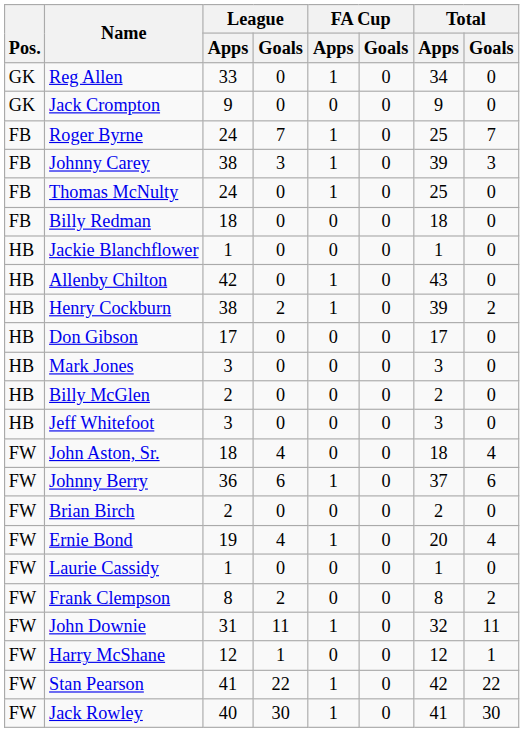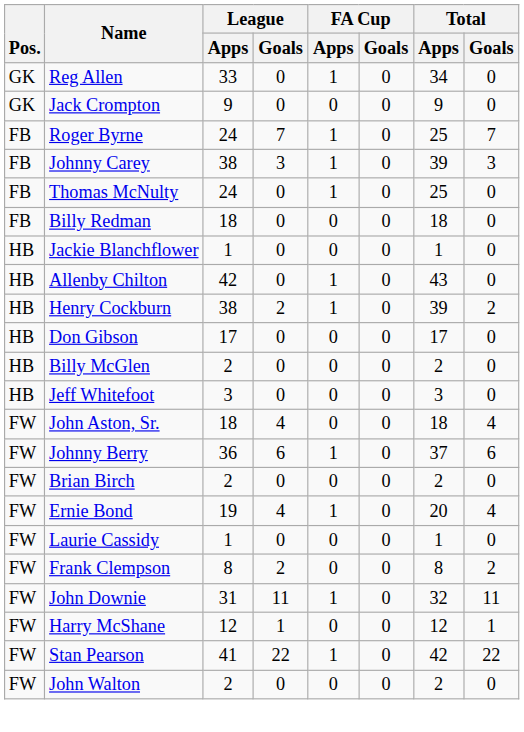- row: HB | Mark Jones | 3 | 0 | 0 | 0 | 3 | 0
- row: FW | Jack Rowley | 40 | 30 | 1 | 0 | 41 | 30
+ row: FW | John Walton | 2 | 0 | 0 | 0 | 2 | 0
